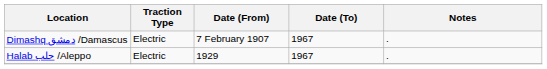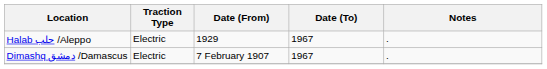rows swapped: Halab حلب /Aleppo <-> Dimashq دمشق /Damascus
